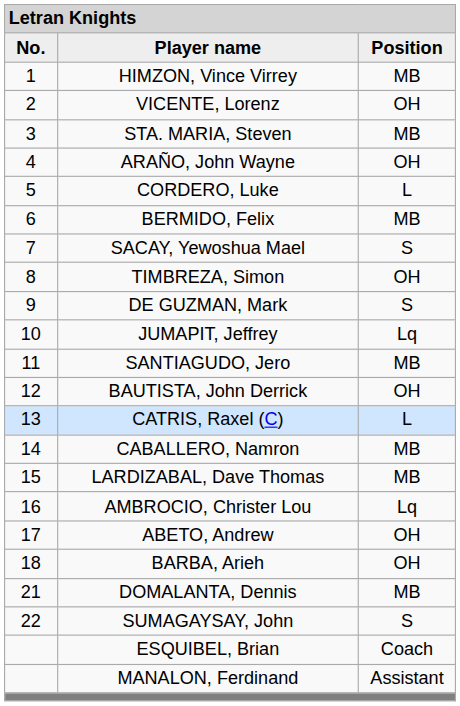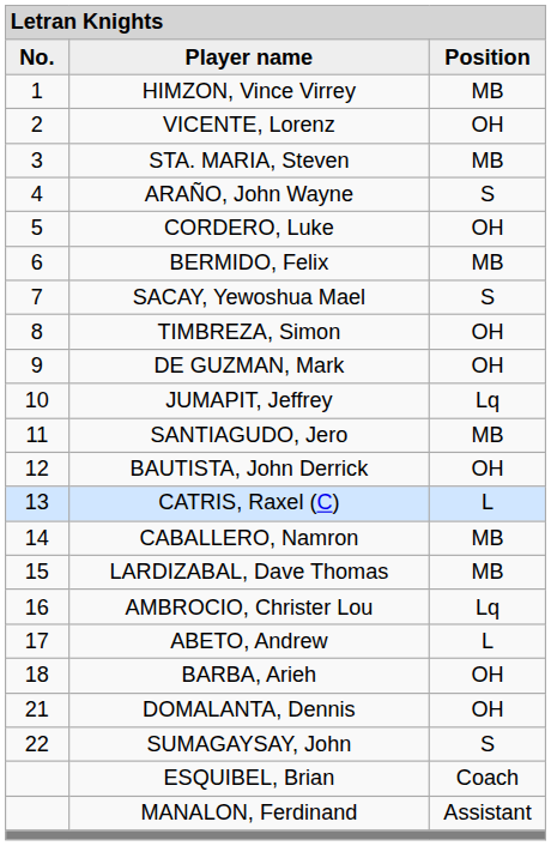ARAÑO, John Wayne | column 3: OH -> S
CORDERO, Luke | column 3: L -> OH
DE GUZMAN, Mark | column 3: S -> OH
ABETO, Andrew | column 3: OH -> L
DOMALANTA, Dennis | column 3: MB -> OH
